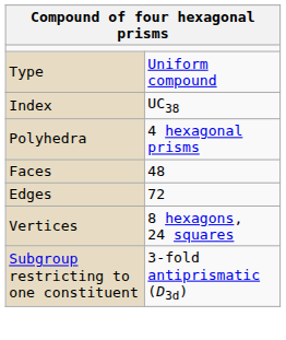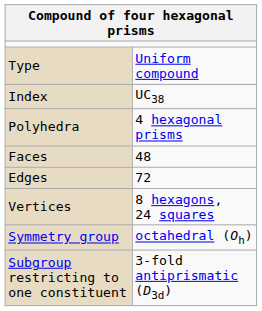+ row: Symmetry group | octahedral (Oh)
